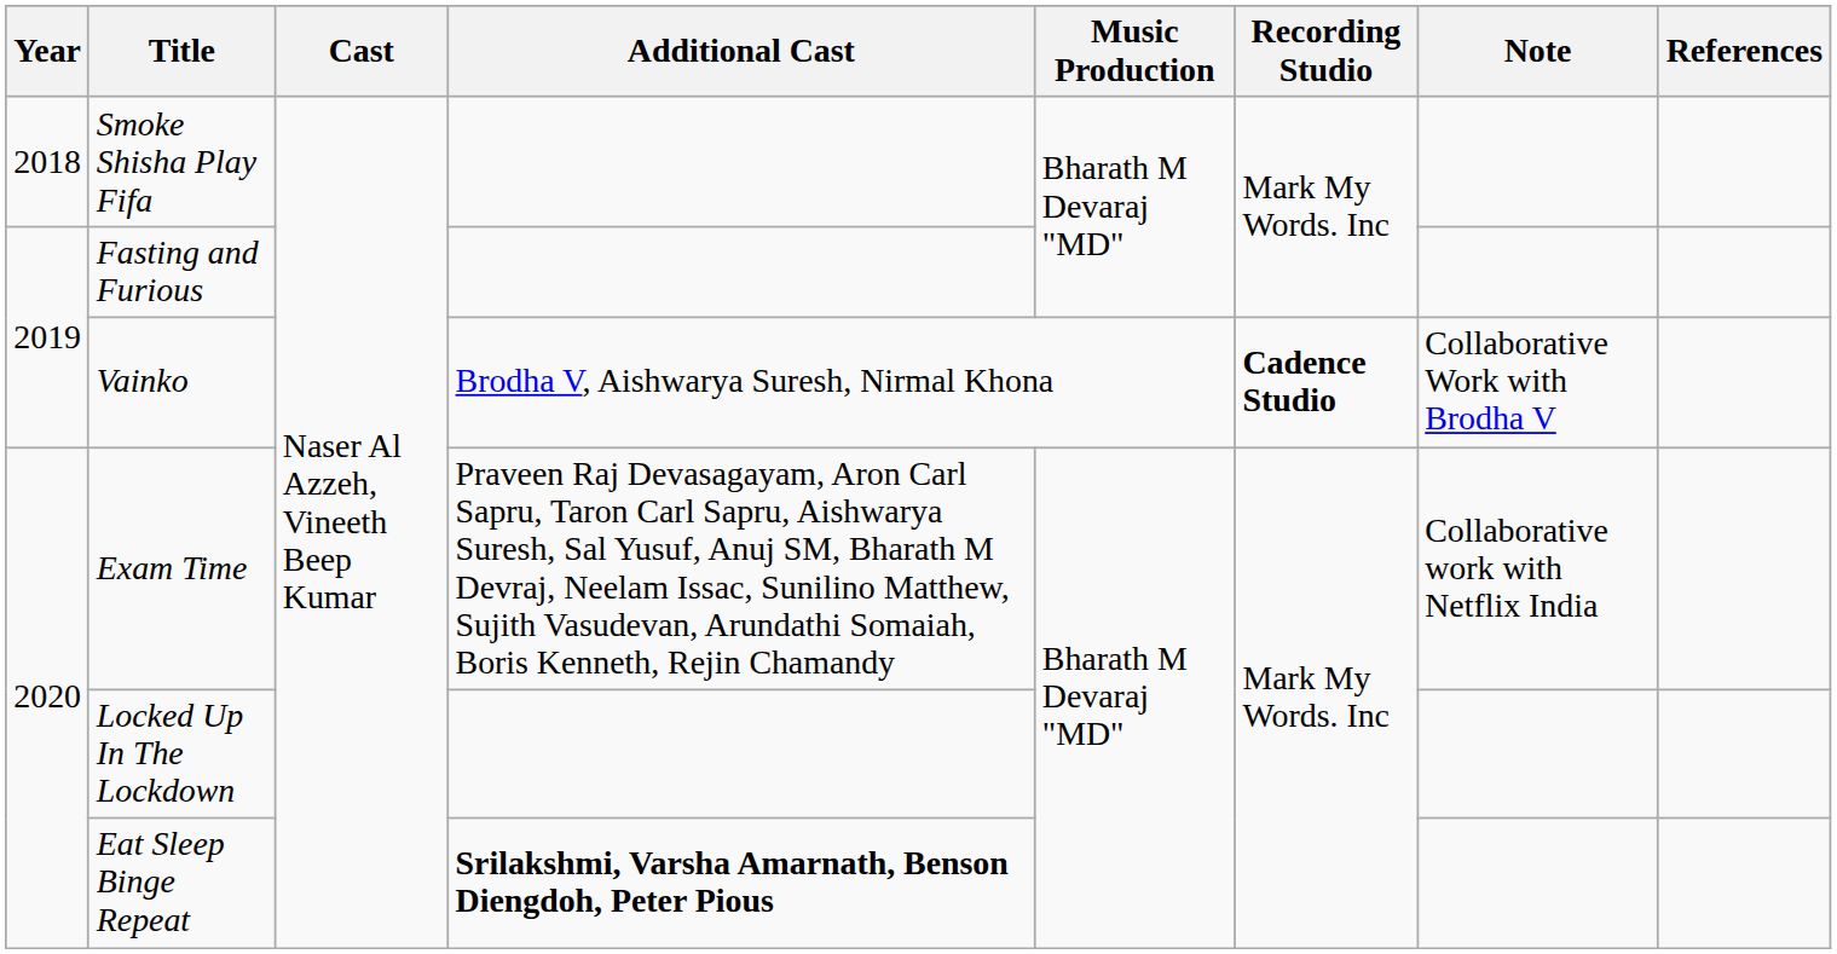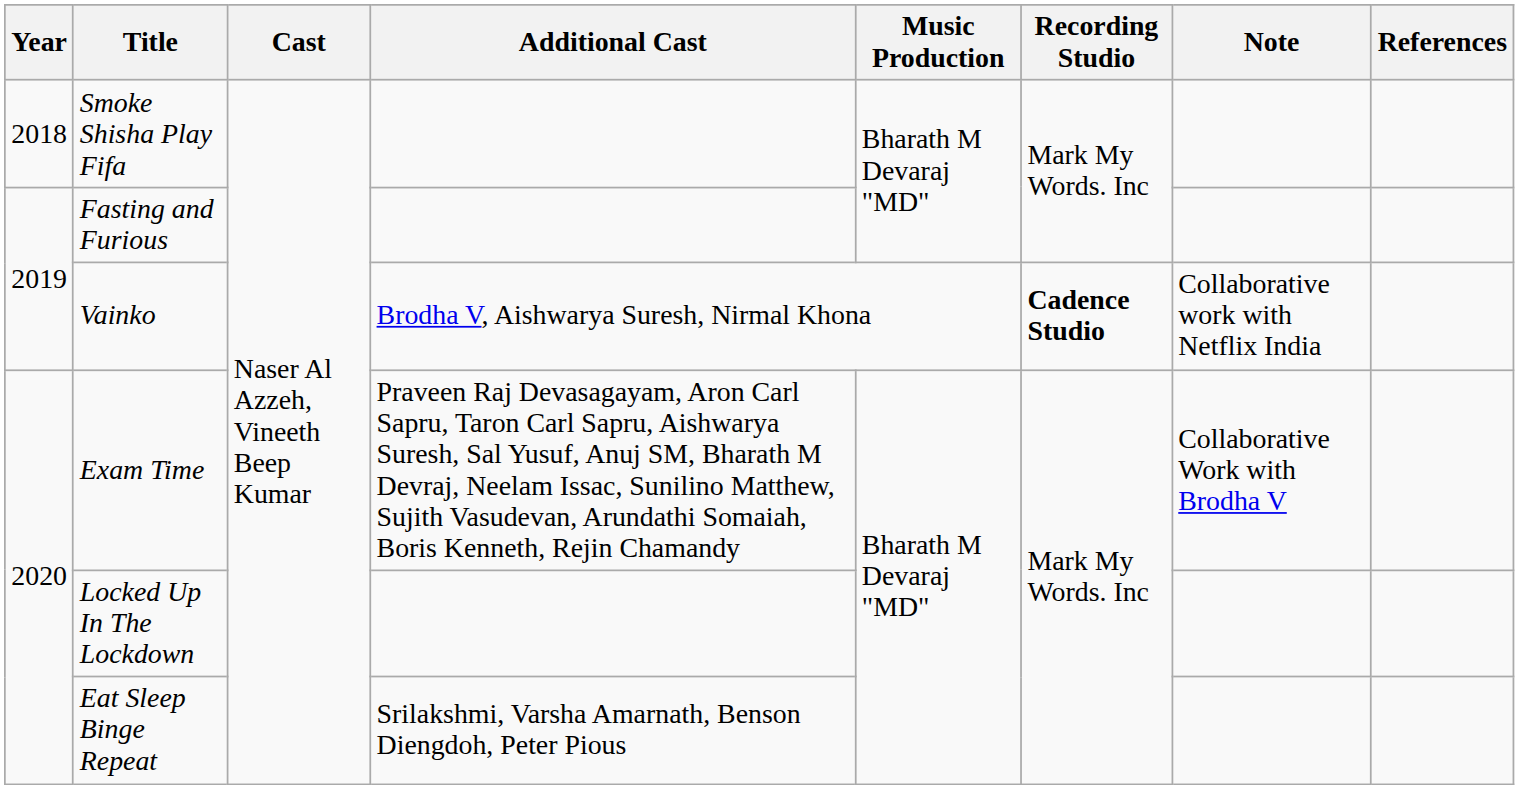Vainko | Note: Collaborative Work with Brodha V -> Collaborative work with Netflix India
Exam Time | Note: Collaborative work with Netflix India -> Collaborative Work with Brodha V
Eat Sleep Binge Repeat | Additional Cast: bold -> normal
